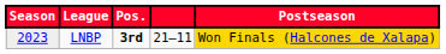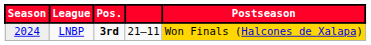LNBP | Season: 2023 -> 2024
